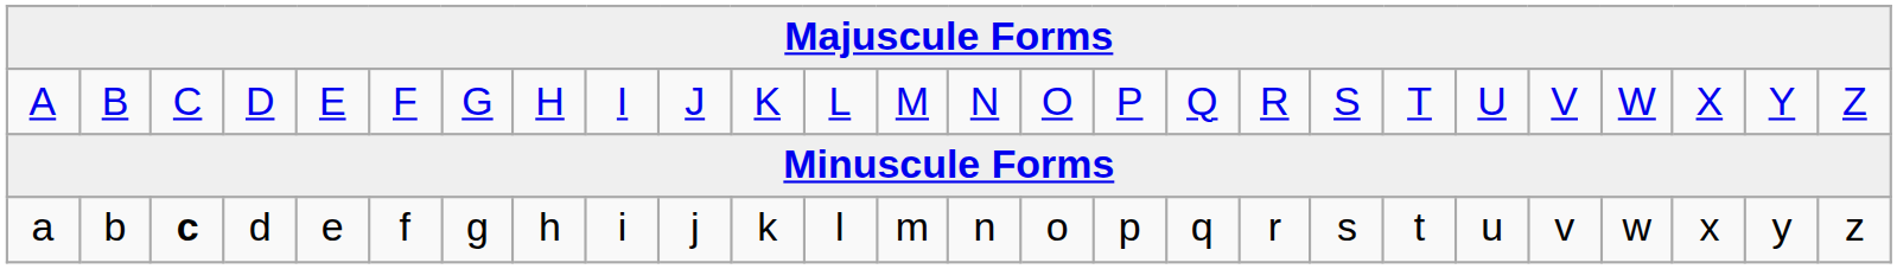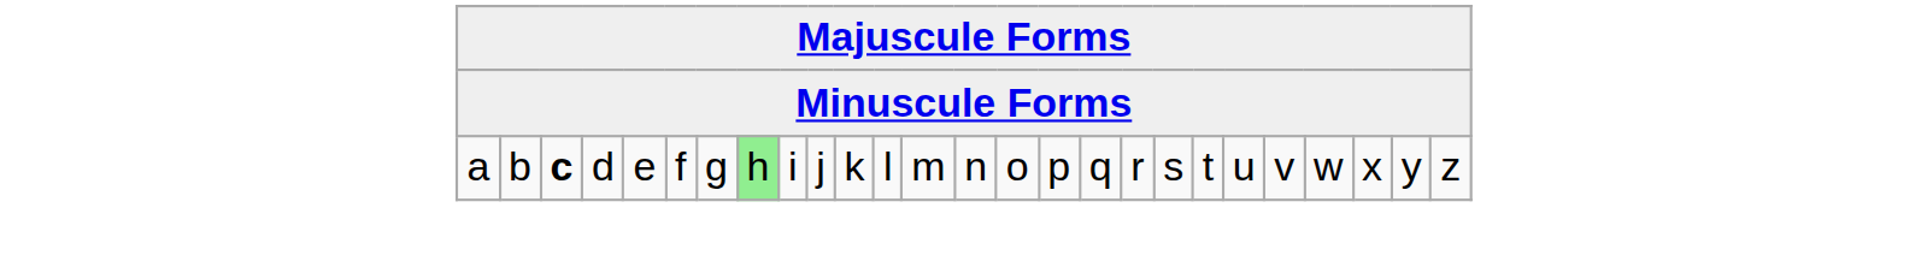- row: A | B | C | D | E | F | G | H | I | J | K | L | M | N | O | P | Q | R | S | T | U | V | W | X | Y | Z
a | column 8: no background -> lightgreen background
